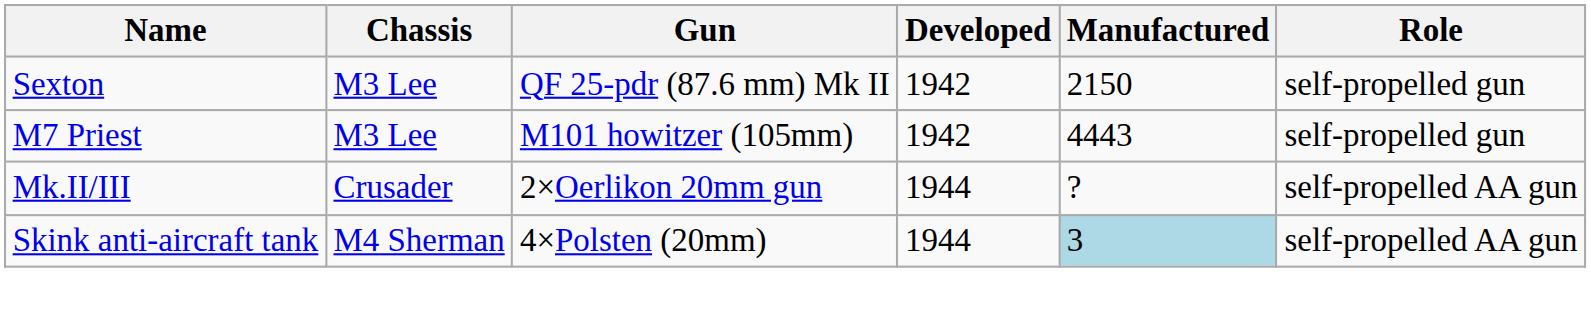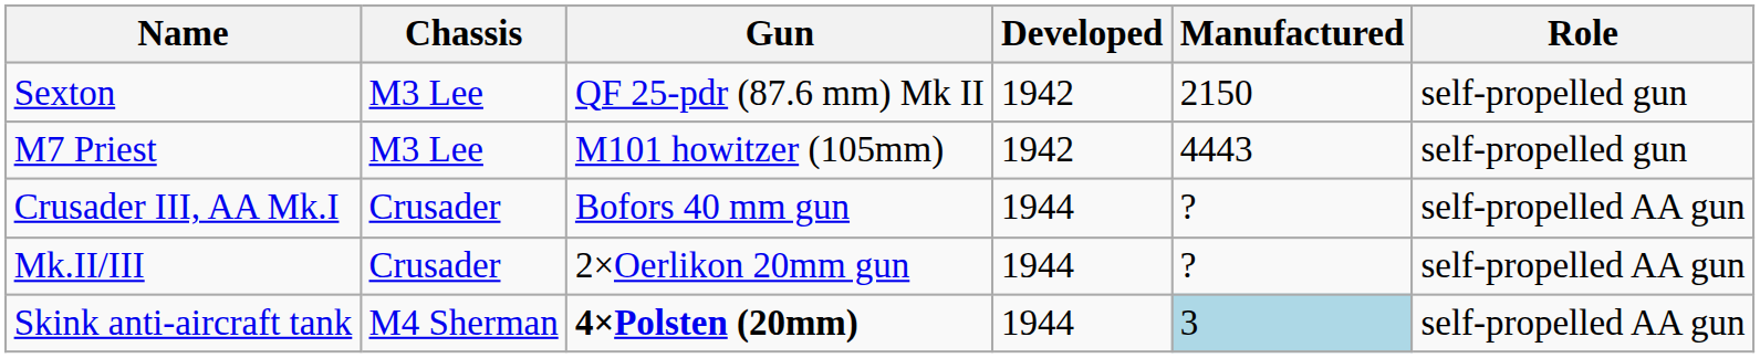+ row: Crusader III, AA Mk.I | Crusader | Bofors 40 mm gun | 1944 | ? | self-propelled AA gun
Skink anti-aircraft tank | Gun: normal -> bold
